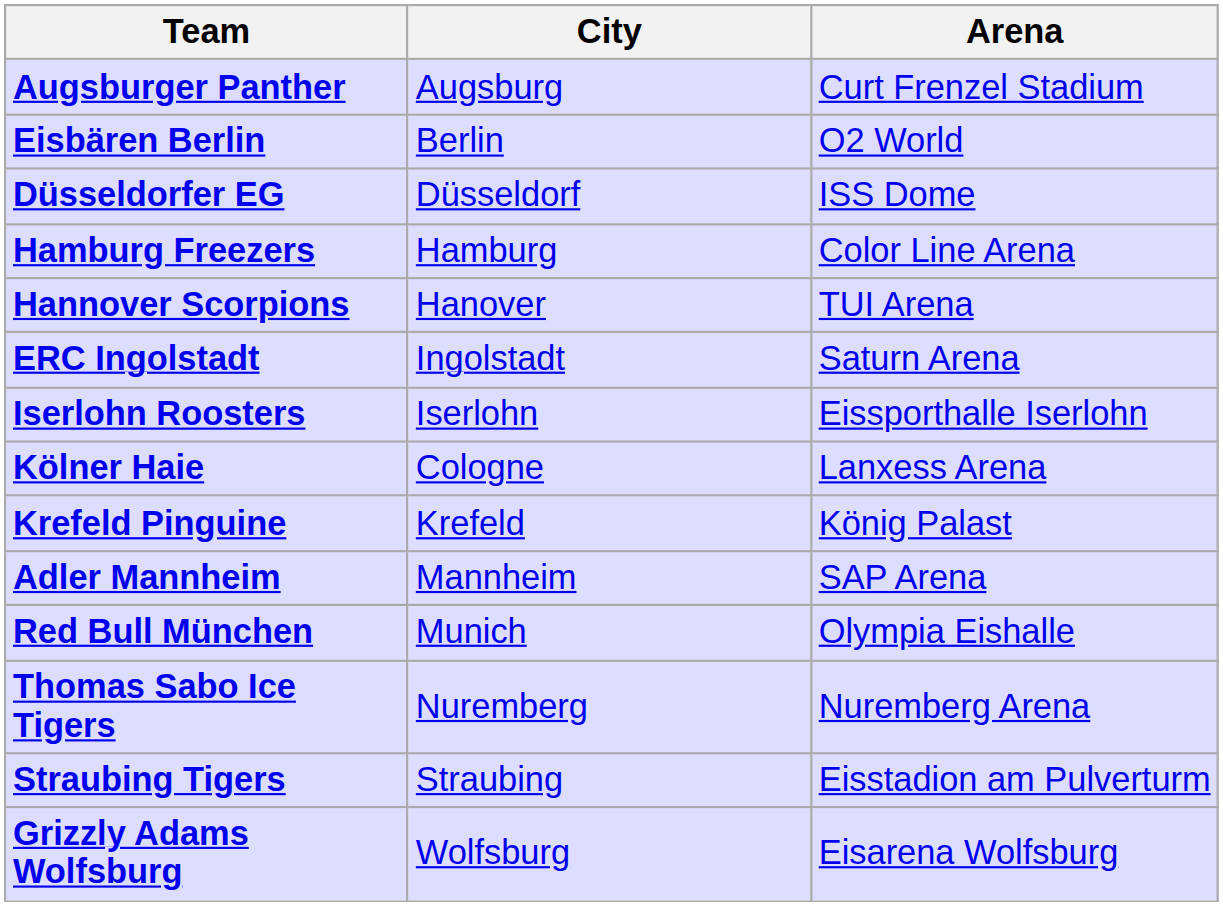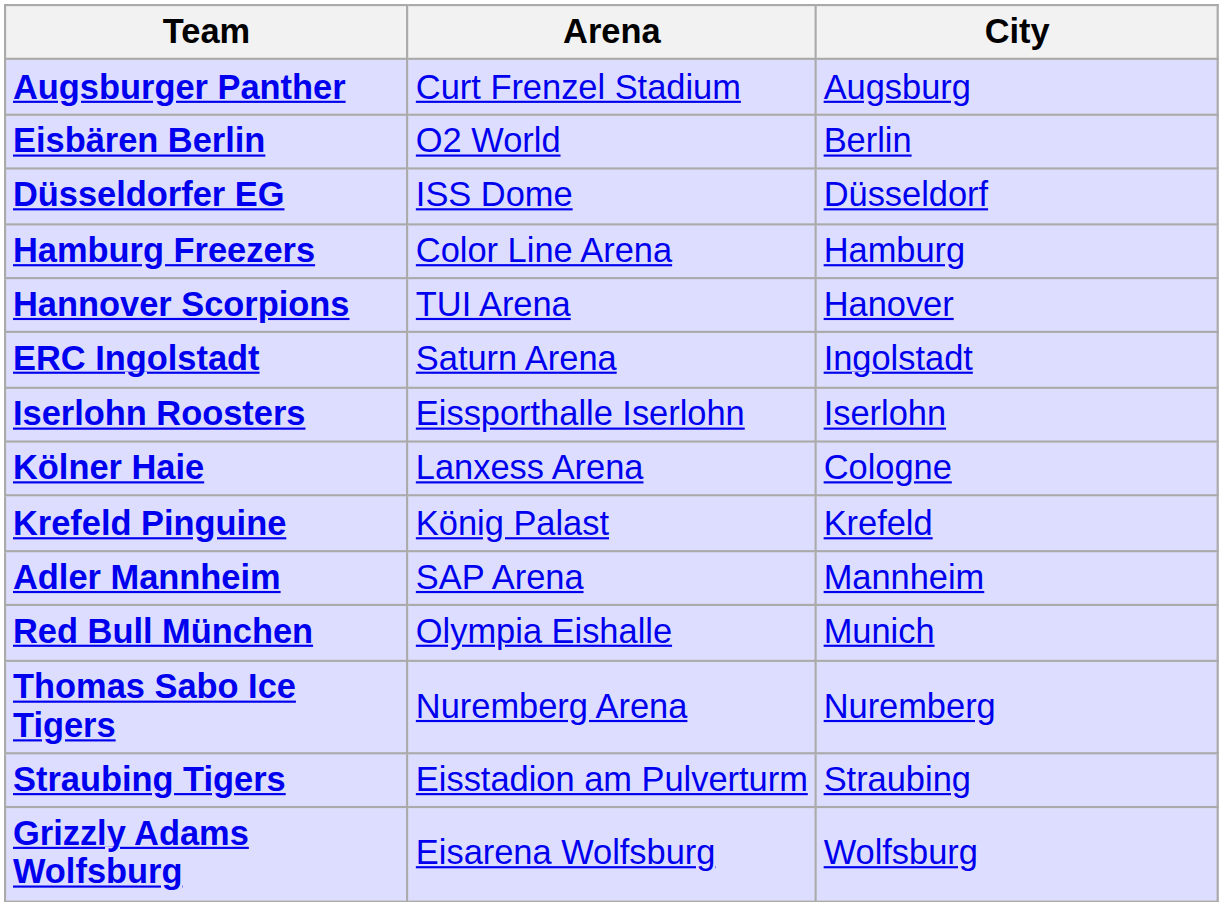columns swapped: City <-> Arena
